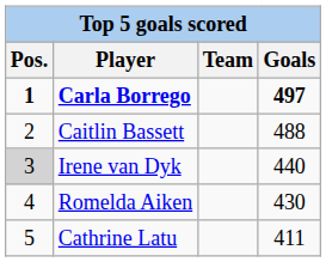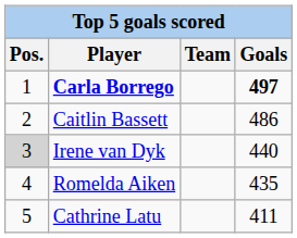Carla Borrego | Pos.: bold -> normal
Caitlin Bassett | Goals: 488 -> 486
Romelda Aiken | Goals: 430 -> 435
